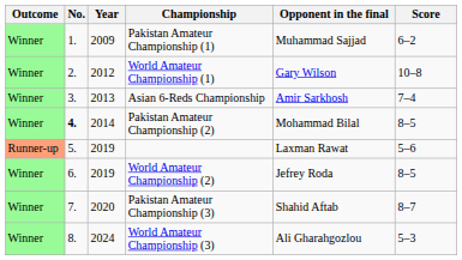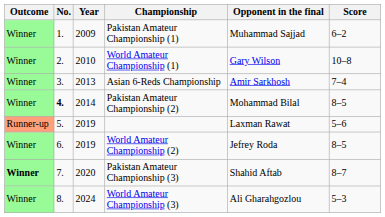World Amateur Championship (1) | Year: 2012 -> 2010
Pakistan Amateur Championship (3) | Outcome: normal -> bold
